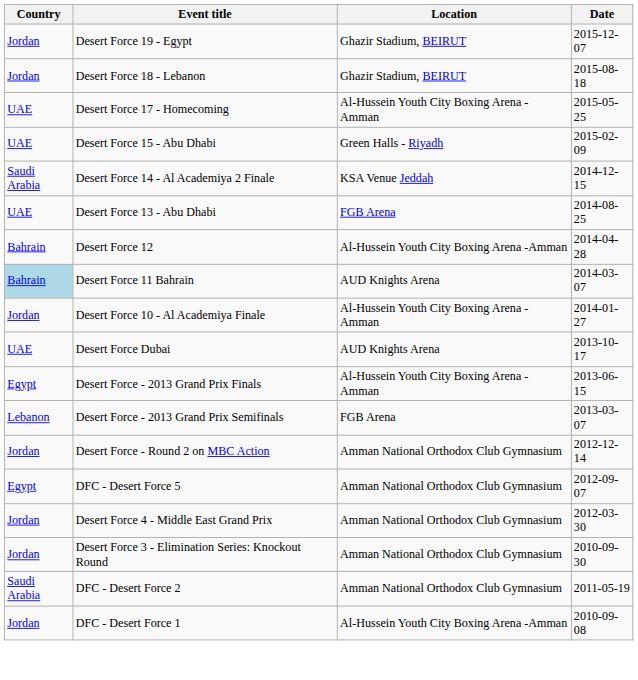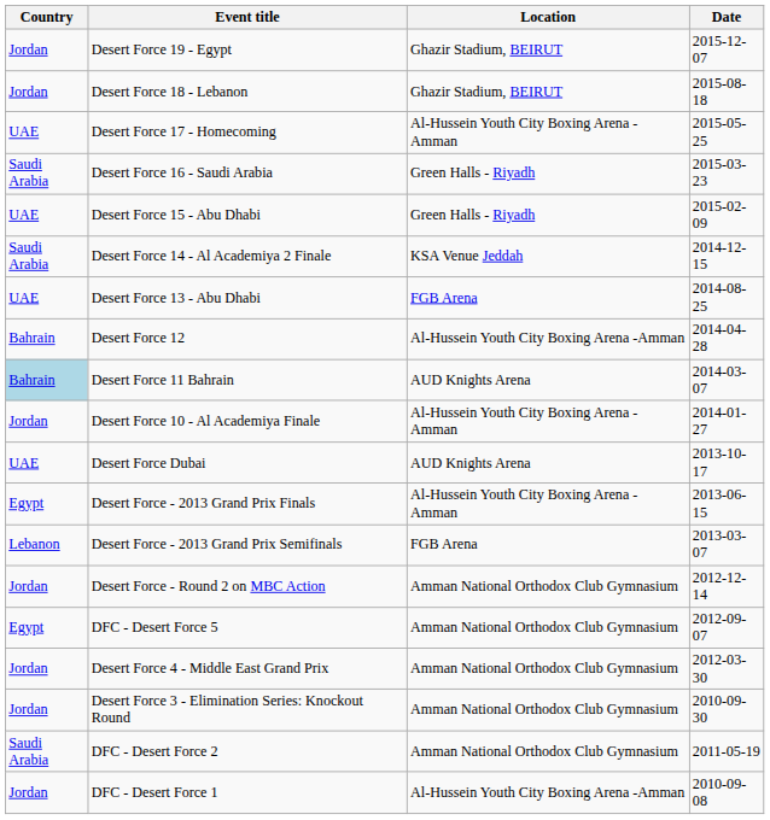+ row: Saudi Arabia | Desert Force 16 - Saudi Arabia | Green Halls - Riyadh | 2015-03-23
